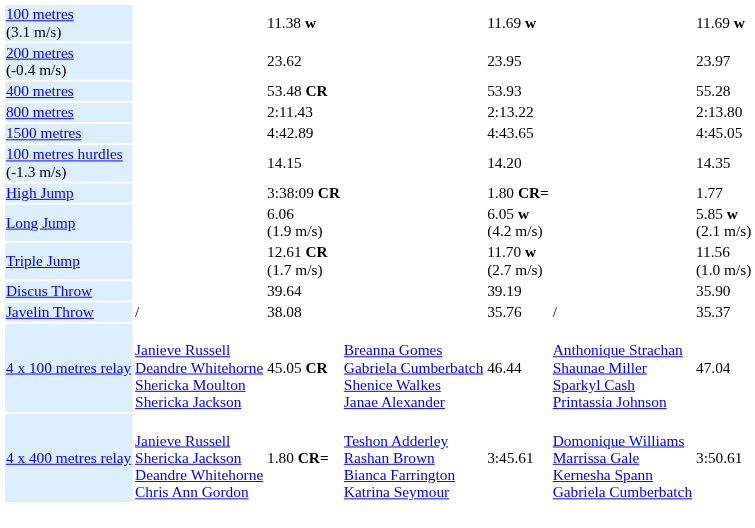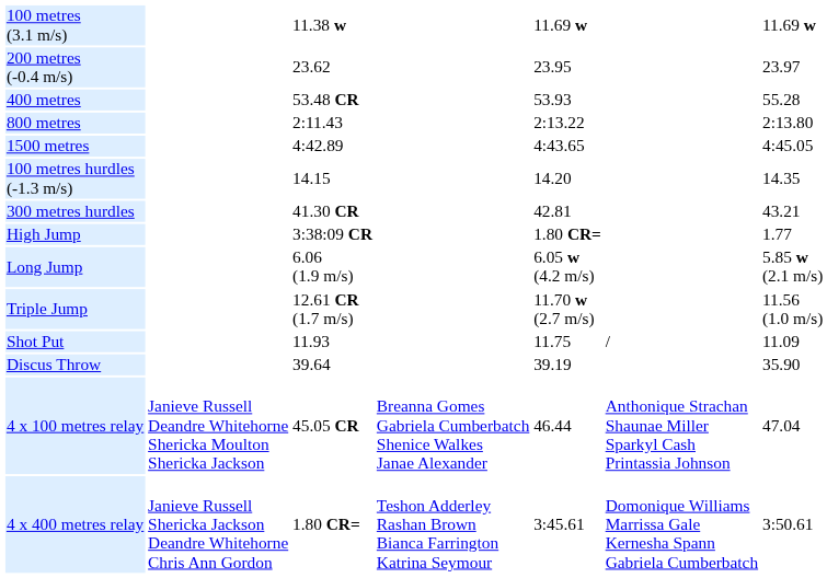+ row: 300 metres hurdles | 41.30 CR | 42.81 | 43.21
+ row: Shot Put | 11.93 | 11.75 | / | 11.09
- row: Javelin Throw | / | 38.08 | 35.76 | / | 35.37
